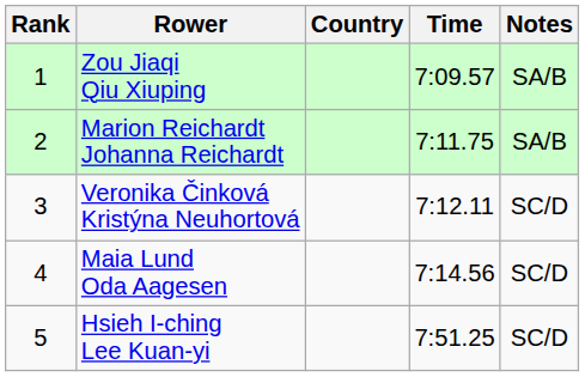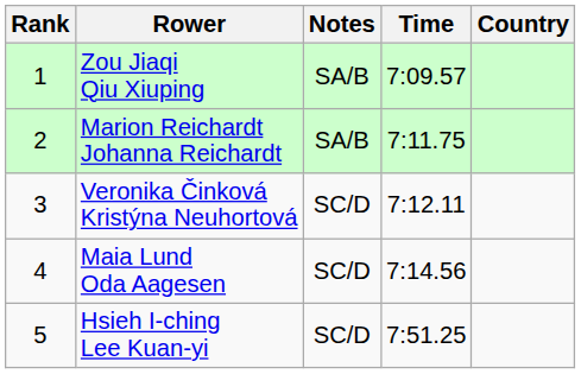columns swapped: Country <-> Notes
